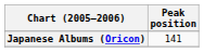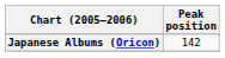Japanese Albums (Oricon) | Peak position: 141 -> 142
